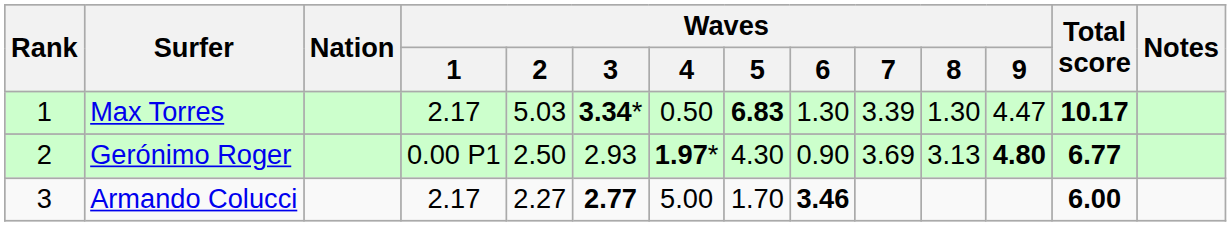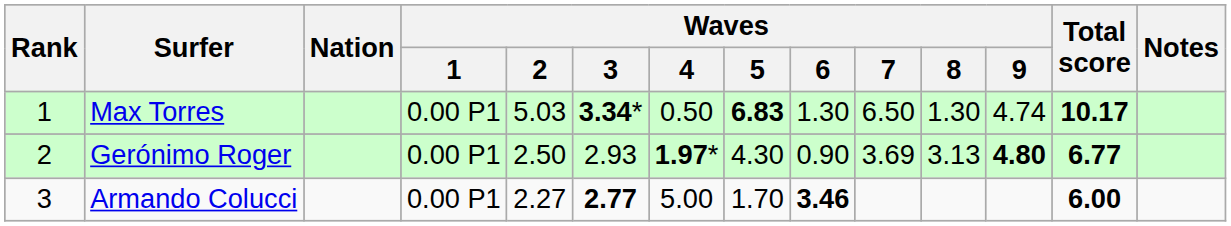Max Torres | Waves / 1: 2.17 -> 0.00 P1
Max Torres | Waves / 7: 3.39 -> 6.50
Max Torres | Waves / 9: 4.47 -> 4.74
Armando Colucci | Waves / 1: 2.17 -> 0.00 P1
